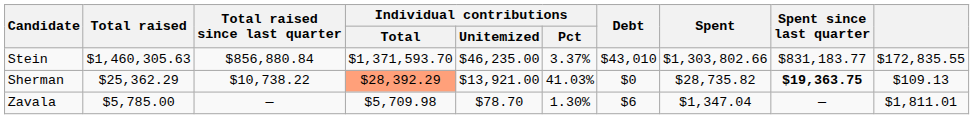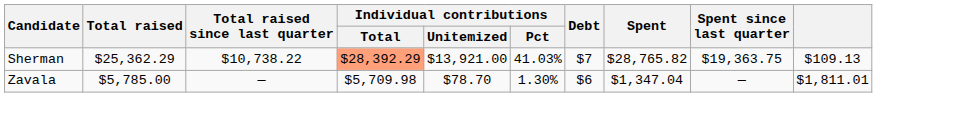- row: Stein | $1,460,305.63 | $856,880.84 | $1,371,593.70 | $46,235.00 | 3.37% | $43,010 | $1,303,802.66 | $831,183.77 | $172,835.55
Sherman | Debt: $0 -> $7
Sherman | Spent: $28,735.82 -> $28,765.82
Sherman | Spent since last quarter: bold -> normal
